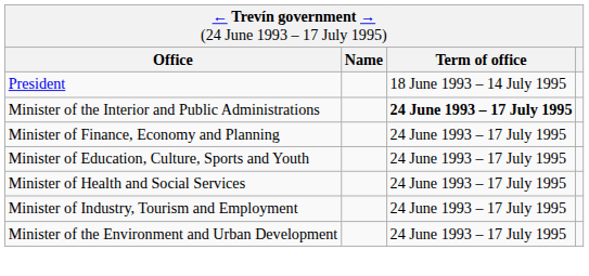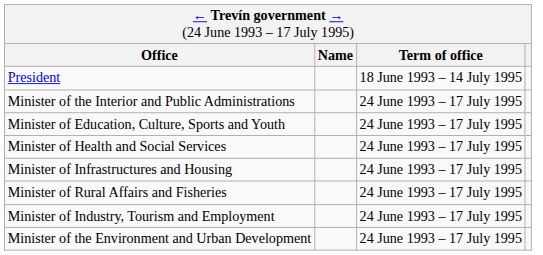Minister of the Interior and Public Administrations | column 3: bold -> normal
- row: Minister of Finance, Economy and Planning | 24 June 1993 – 17 July 1995
+ row: Minister of Infrastructures and Housing | 24 June 1993 – 17 July 1995
+ row: Minister of Rural Affairs and Fisheries | 24 June 1993 – 17 July 1995
